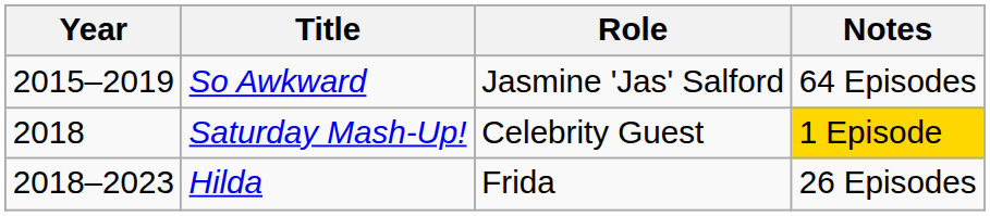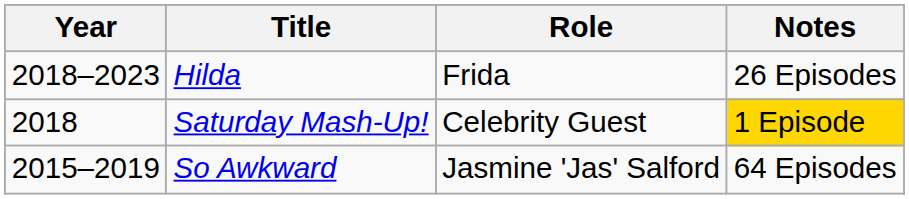rows swapped: So Awkward <-> Hilda
